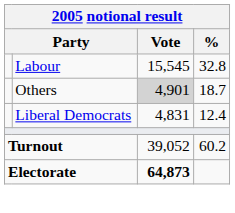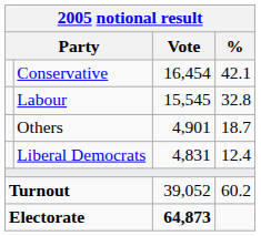+ row: Conservative | 16,454 | 42.1
Others | Vote: lightgrey background -> no background
